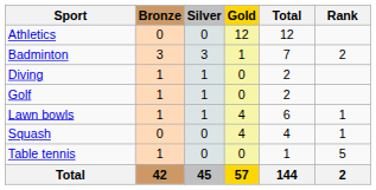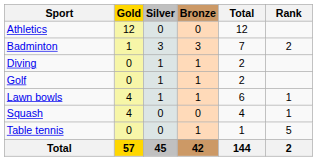columns swapped: Gold <-> Bronze
